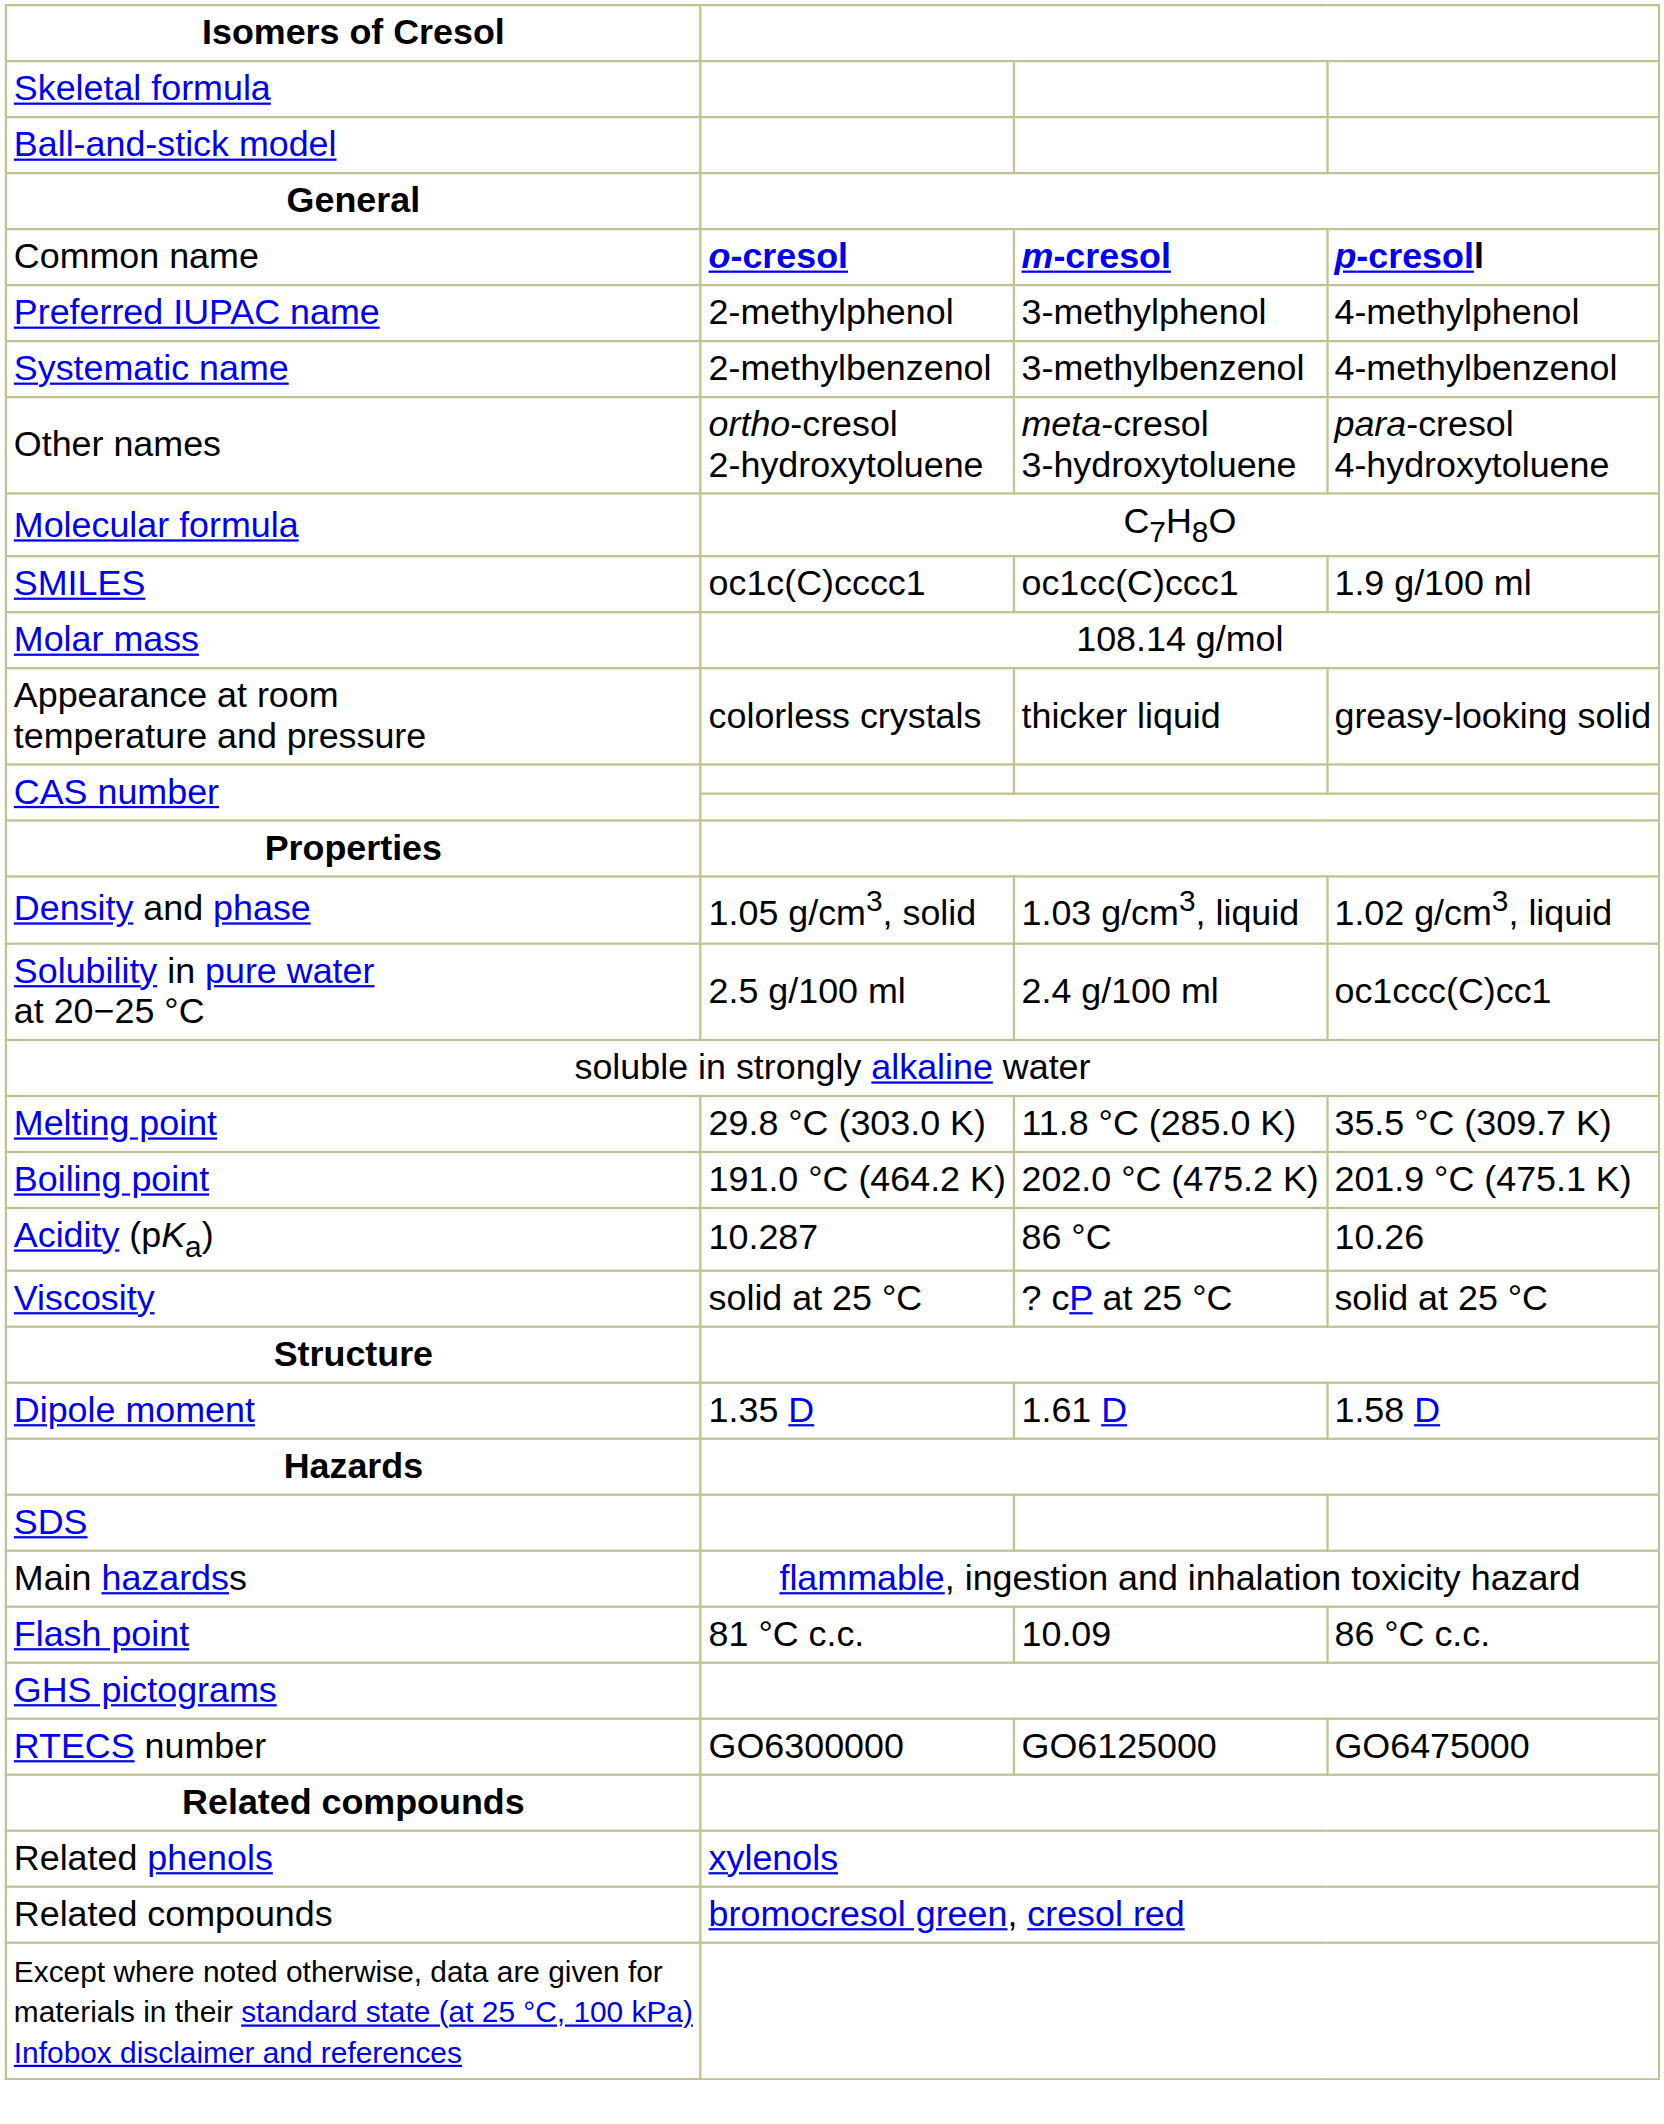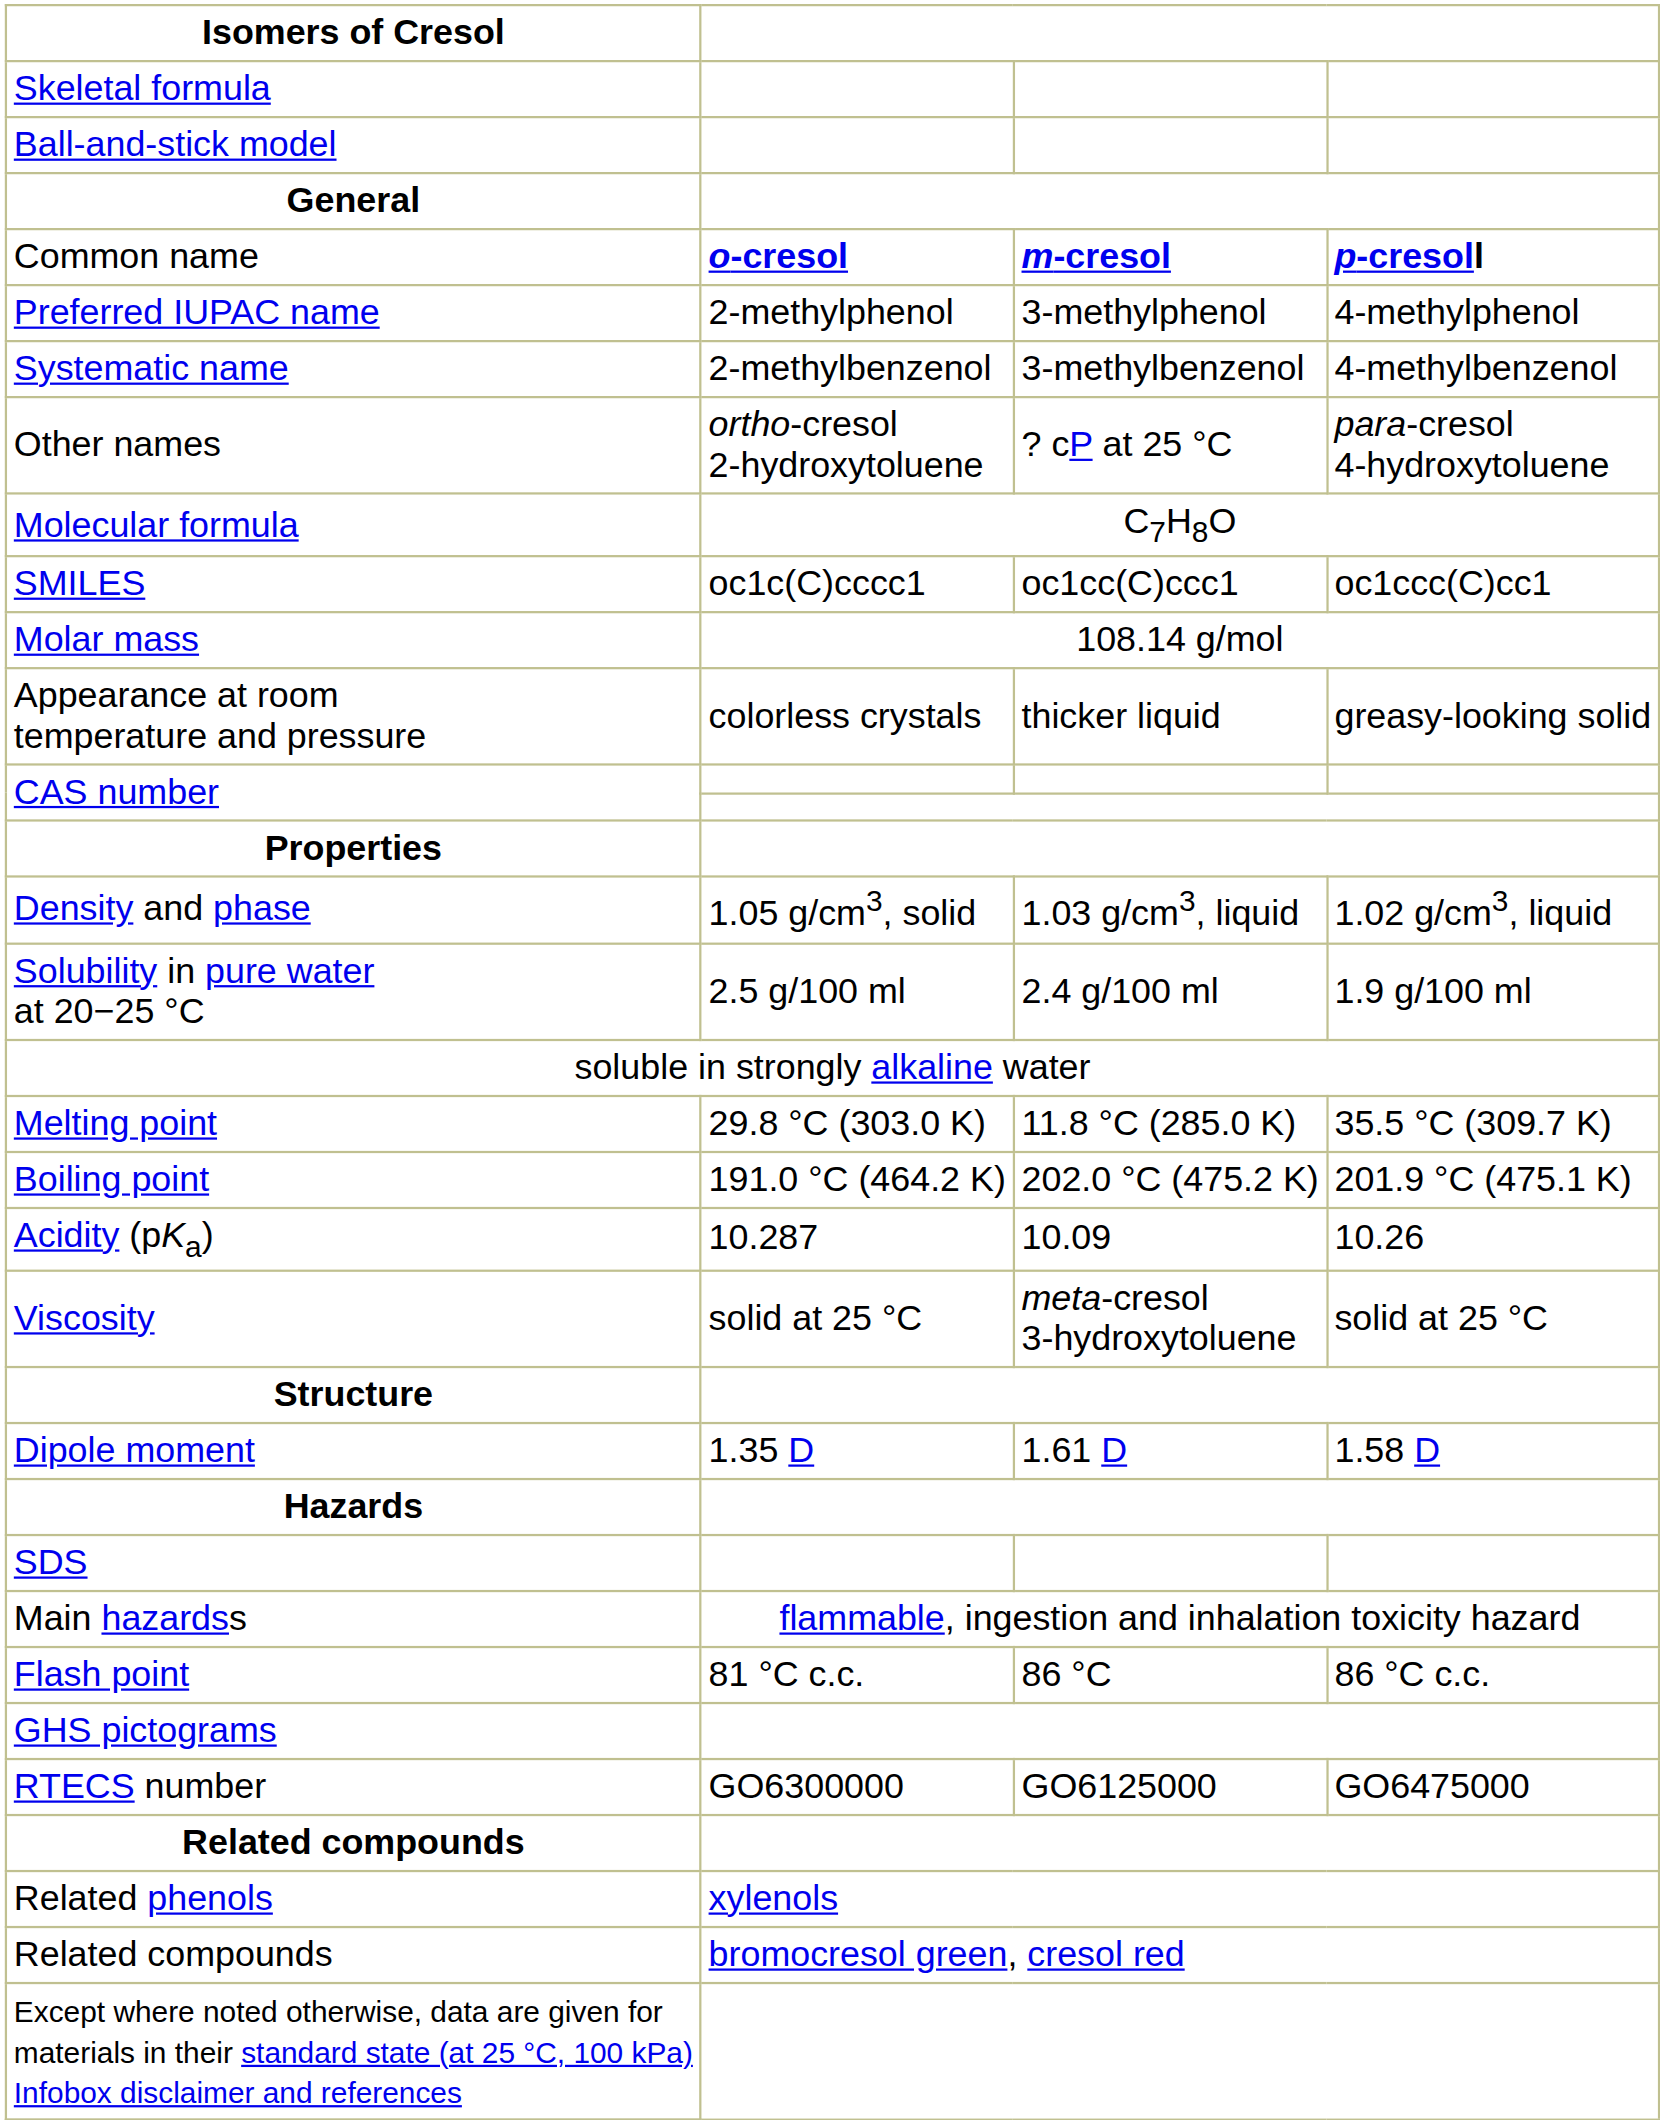Other names | column 3: meta-cresol 3-hydroxytoluene -> ? cP at 25 °C
SMILES | column 4: 1.9 g/100 ml -> oc1ccc(C)cc1
Solubility in pure water at 20−25 °C | column 4: oc1ccc(C)cc1 -> 1.9 g/100 ml
Acidity (pKa) | column 3: 86 °C -> 10.09
Viscosity | column 3: ? cP at 25 °C -> meta-cresol 3-hydroxytoluene
Flash point | column 3: 10.09 -> 86 °C
